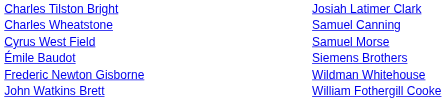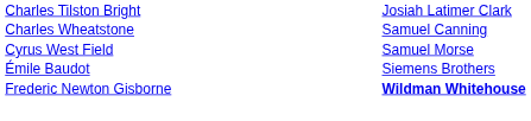Frederic Newton Gisborne | column 2: normal -> bold
- row: John Watkins Brett | William Fothergill Cooke
